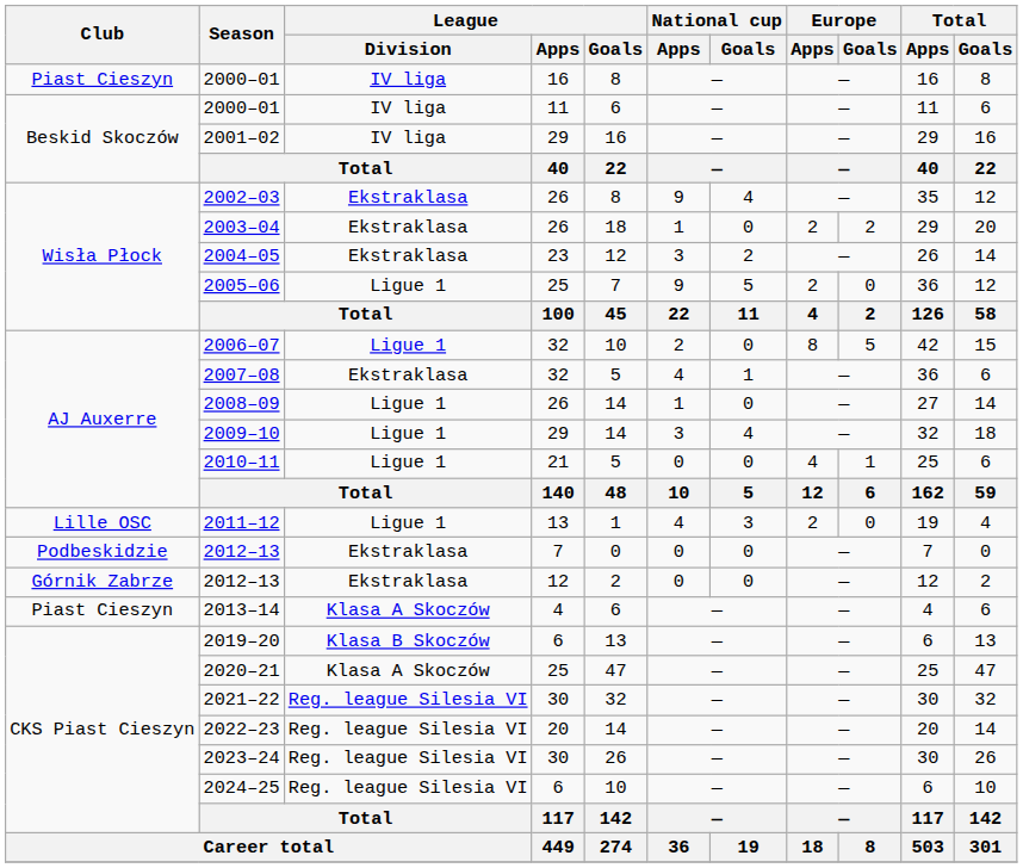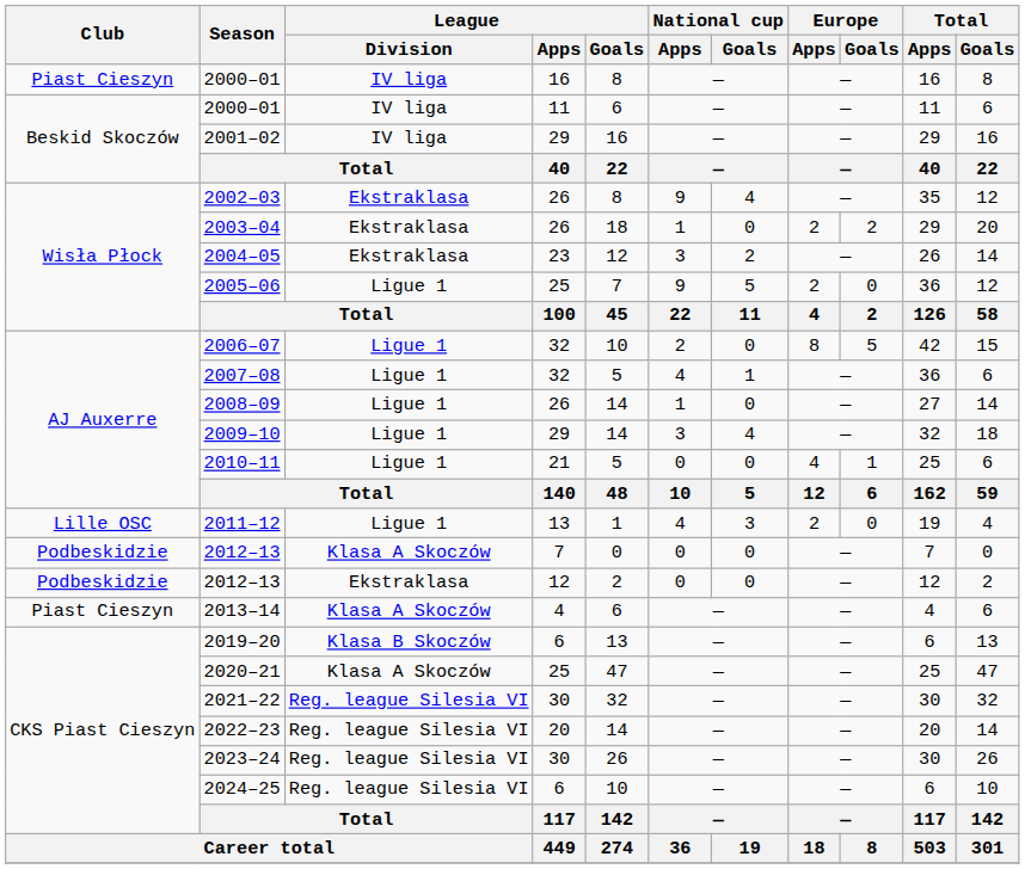2007–08 | League / Division: Ekstraklasa -> Ligue 1
2012–13 / 7 | League / Division: Ekstraklasa -> Klasa A Skoczów
2012–13 / 12 | Club: Górnik Zabrze -> Podbeskidzie
